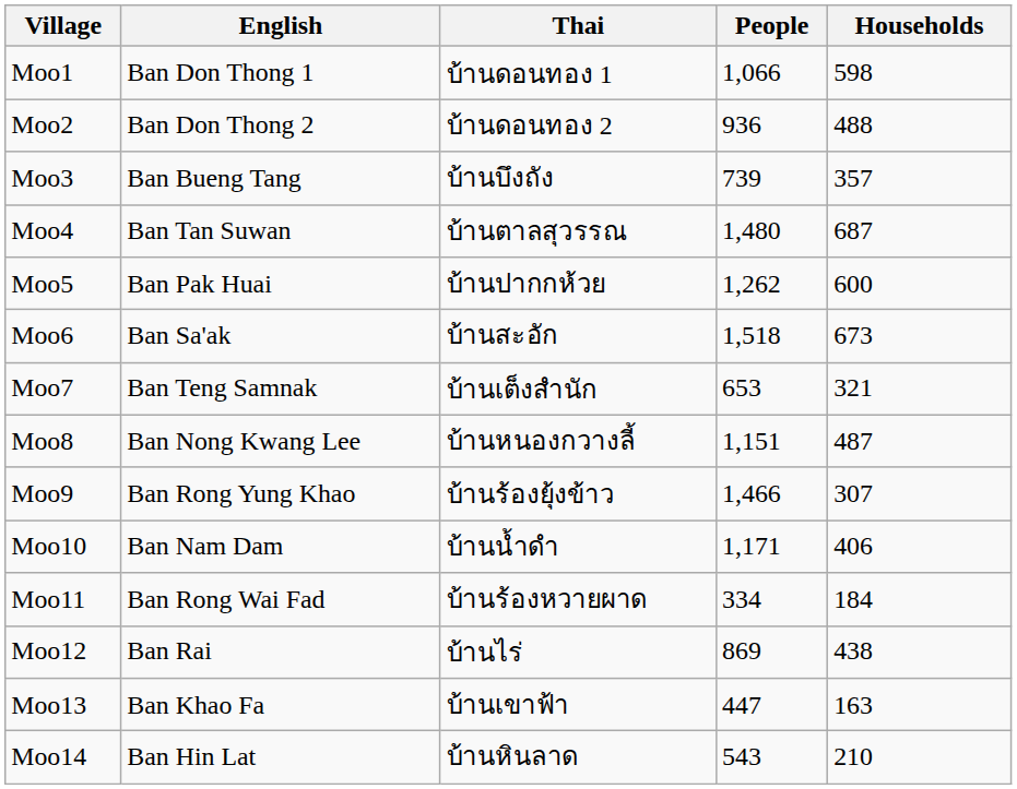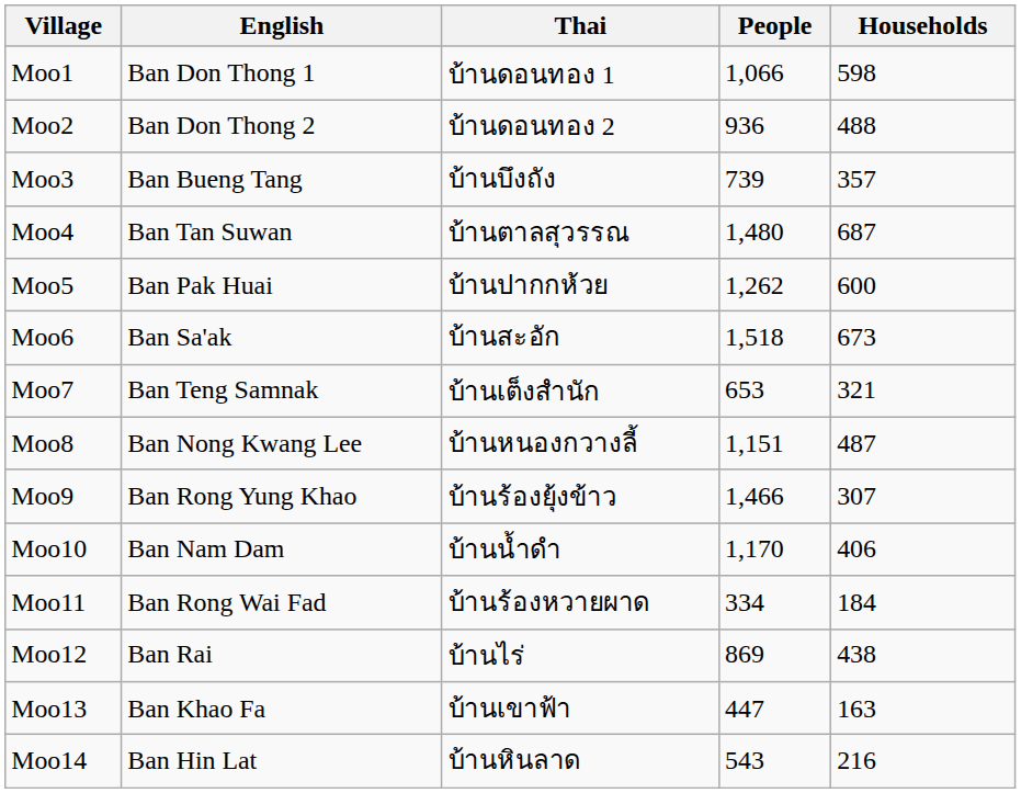Moo10 | People: 1,171 -> 1,170
Moo14 | Households: 210 -> 216
